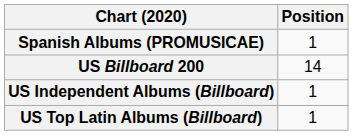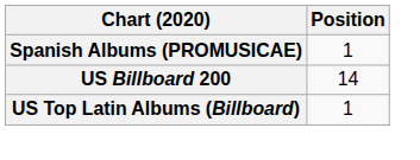- row: US Independent Albums (Billboard) | 1
